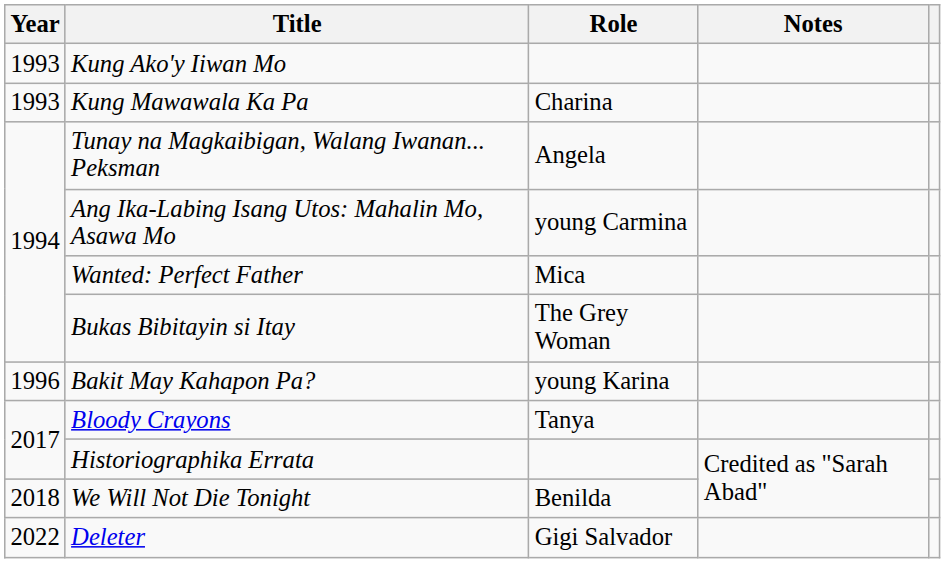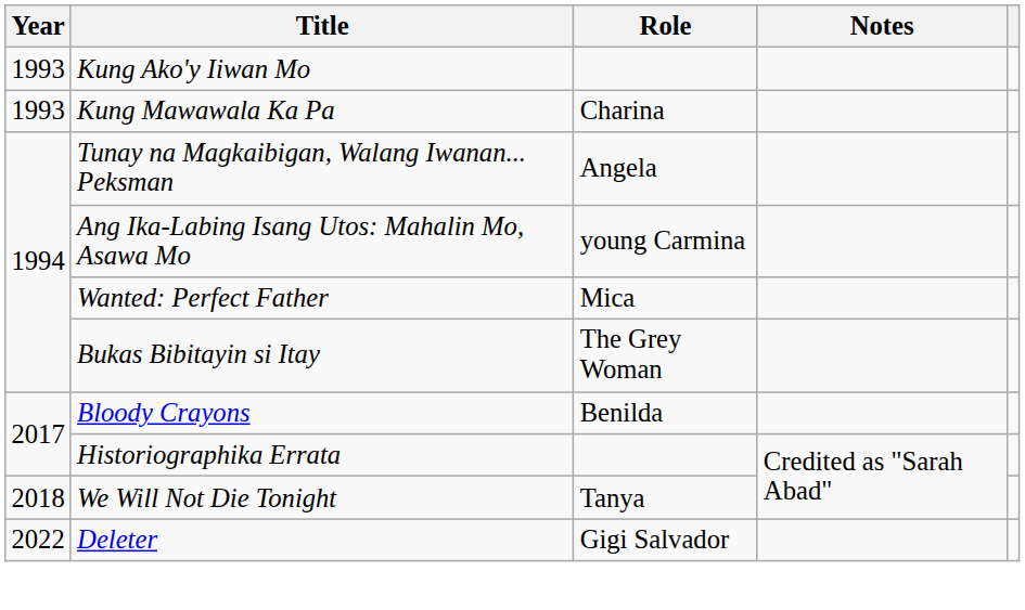- row: 1996 | Bakit May Kahapon Pa? | young Karina
Bloody Crayons | Role: Tanya -> Benilda
We Will Not Die Tonight | Role: Benilda -> Tanya
